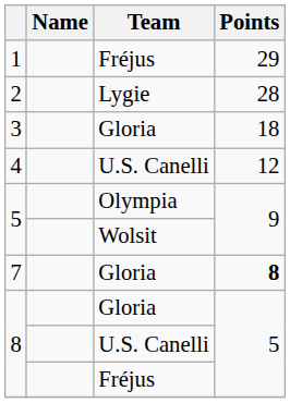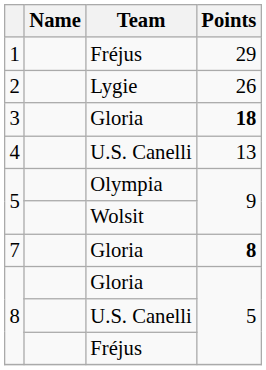2 | Points: 28 -> 26
3 | Points: normal -> bold
4 | Points: 12 -> 13
